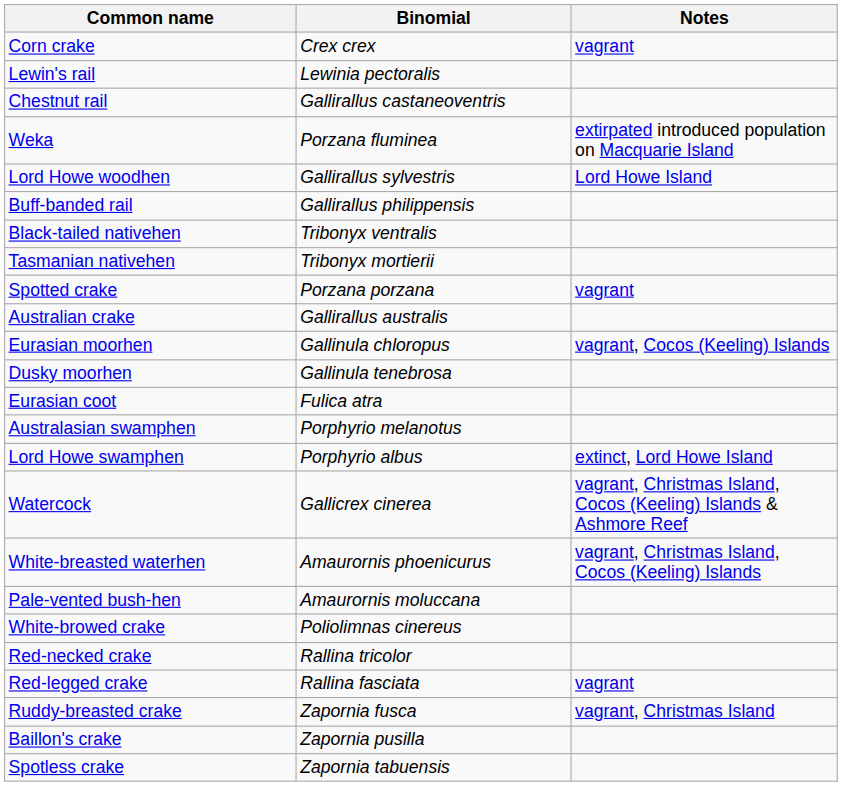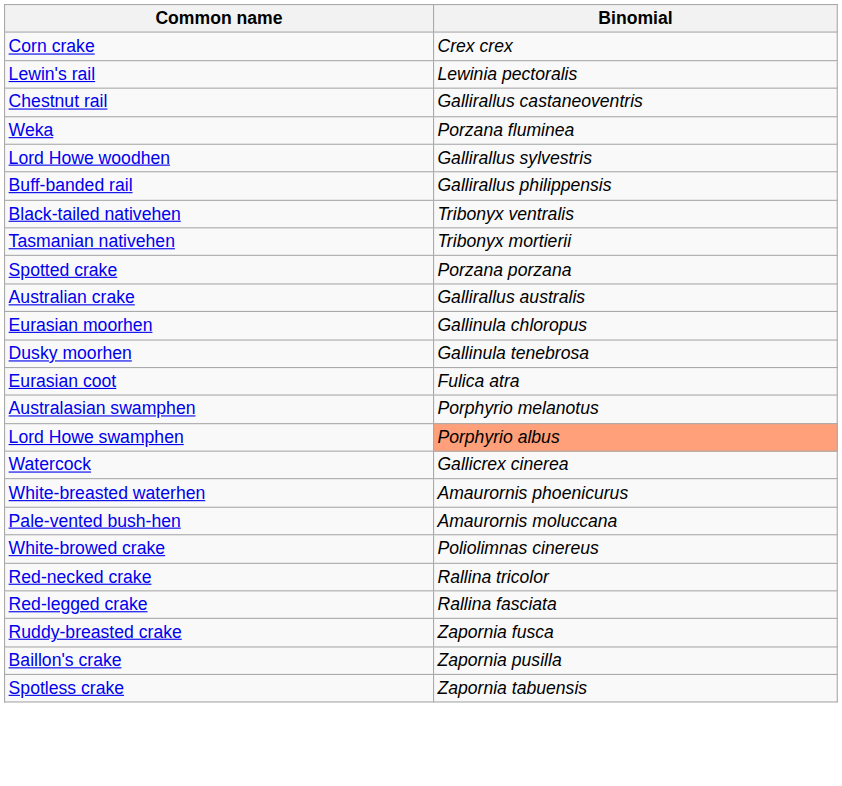- column: Notes | vagrant | extirpated introduced population on Macquarie Island | Lord Howe Island | vagrant | vagrant, Cocos (Keeling) Islands | extinct, Lord Howe Island | vagrant, Christmas Island, Cocos (Keeling) Islands & Ashmore Reef | vagrant, Christmas Island, Cocos (Keeling) Islands | vagrant | vagrant, Christmas Island
Lord Howe swamphen | Binomial: no background -> lightsalmon background
